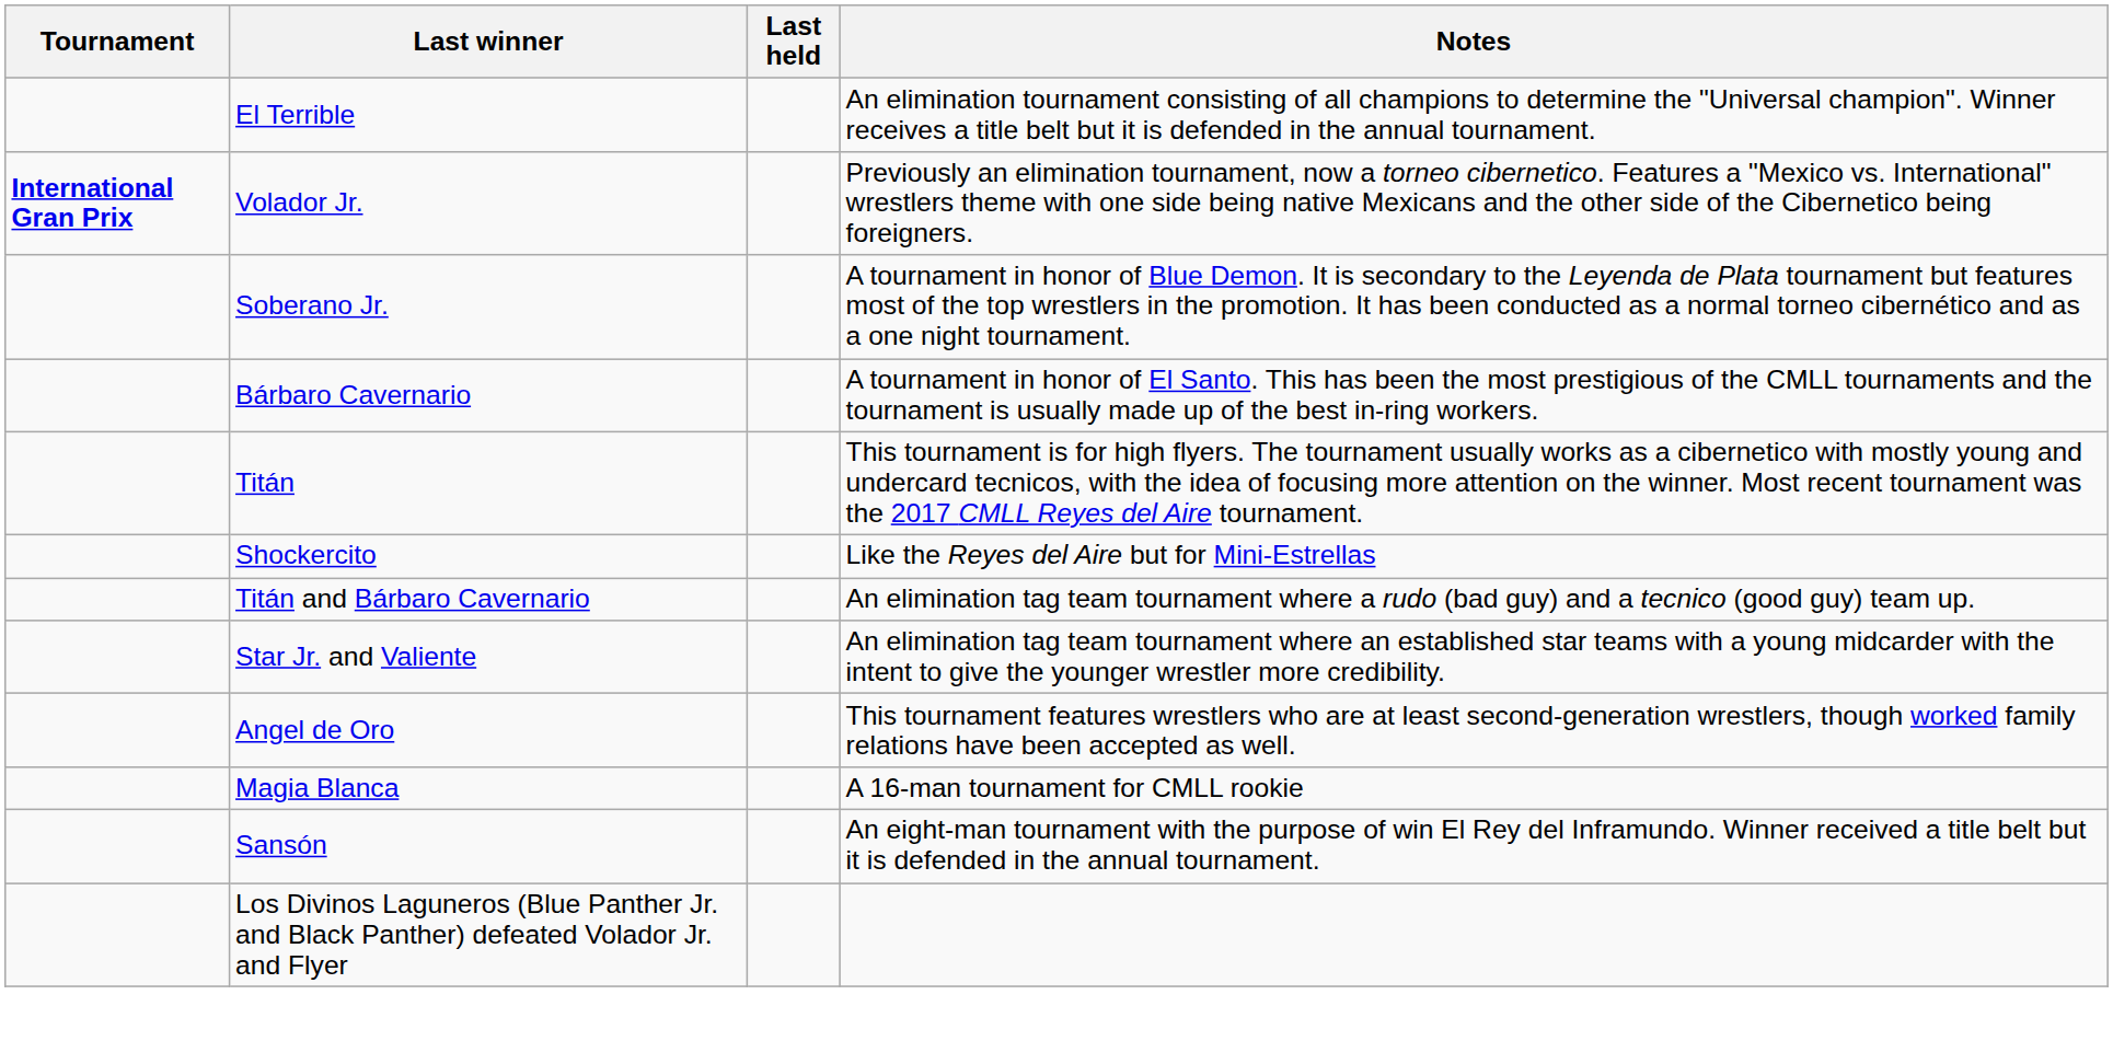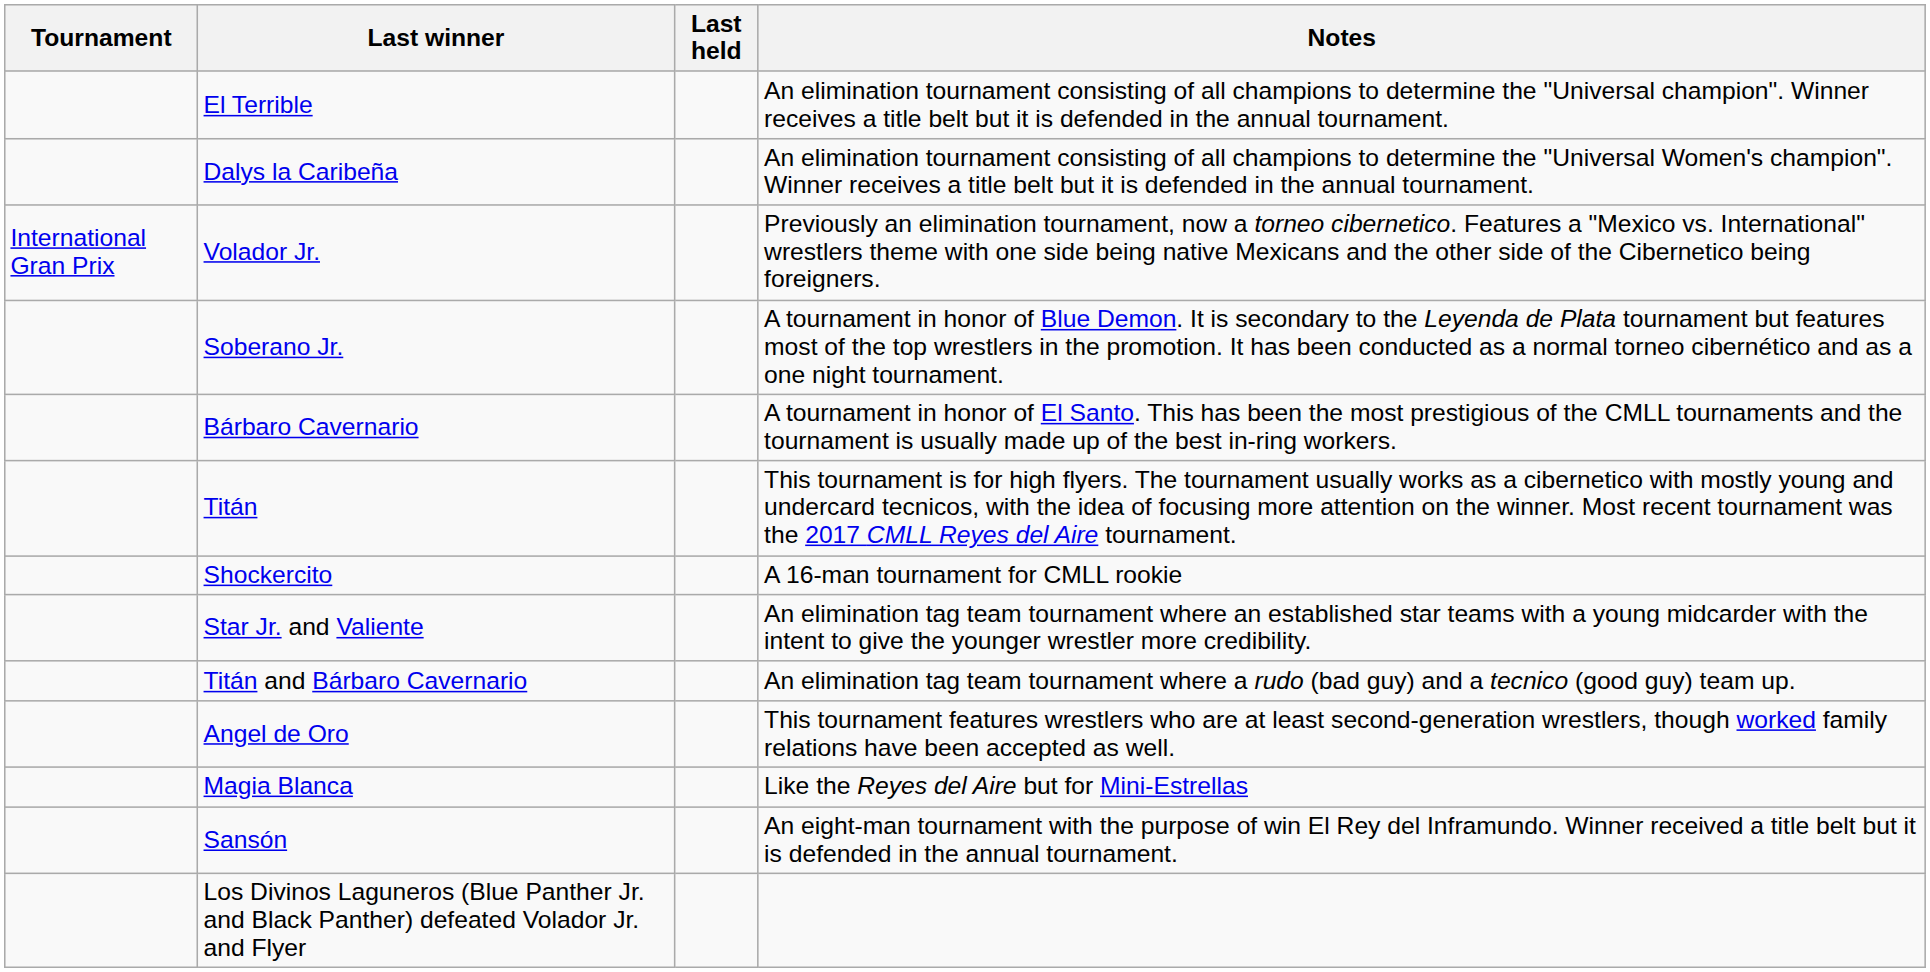+ row: Dalys la Caribeña | An elimination tournament consisting of all champions to determine the "Universal Women's champion". Winner receives a title belt but it is defended in the annual tournament.
Volador Jr. | Tournament: bold -> normal
Shockercito | Notes: Like the Reyes del Aire but for Mini-Estrellas -> A 16-man tournament for CMLL rookie
rows swapped: Star Jr. and Valiente <-> Titán and Bárbaro Cavernario
Magia Blanca | Notes: A 16-man tournament for CMLL rookie -> Like the Reyes del Aire but for Mini-Estrellas
